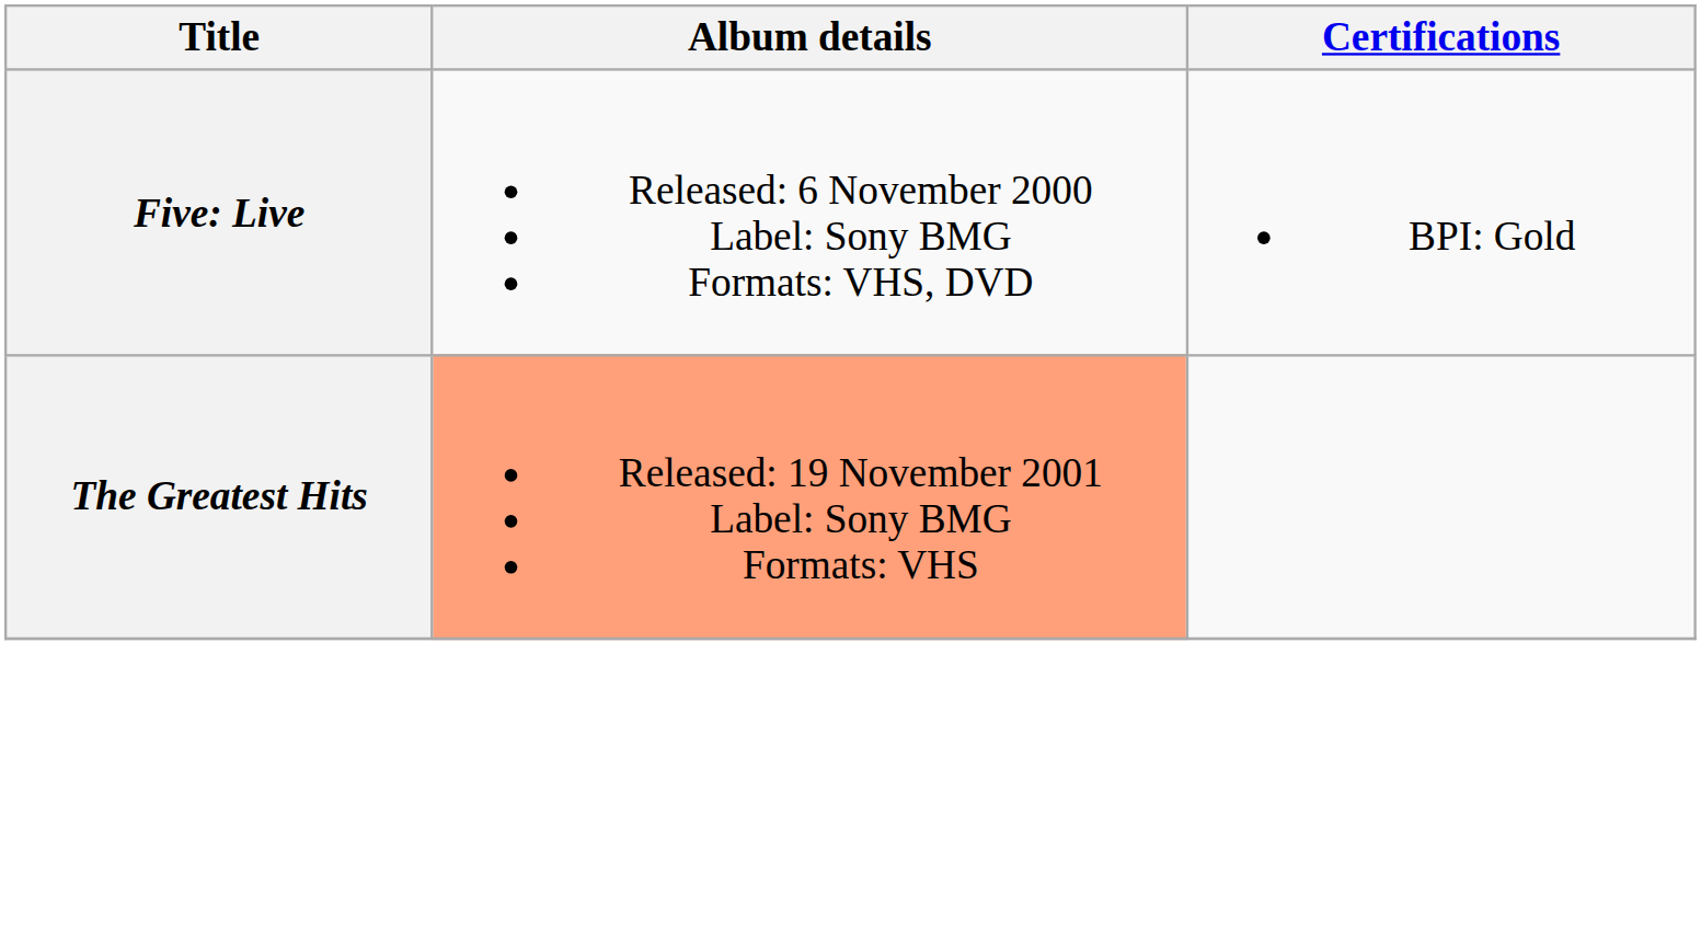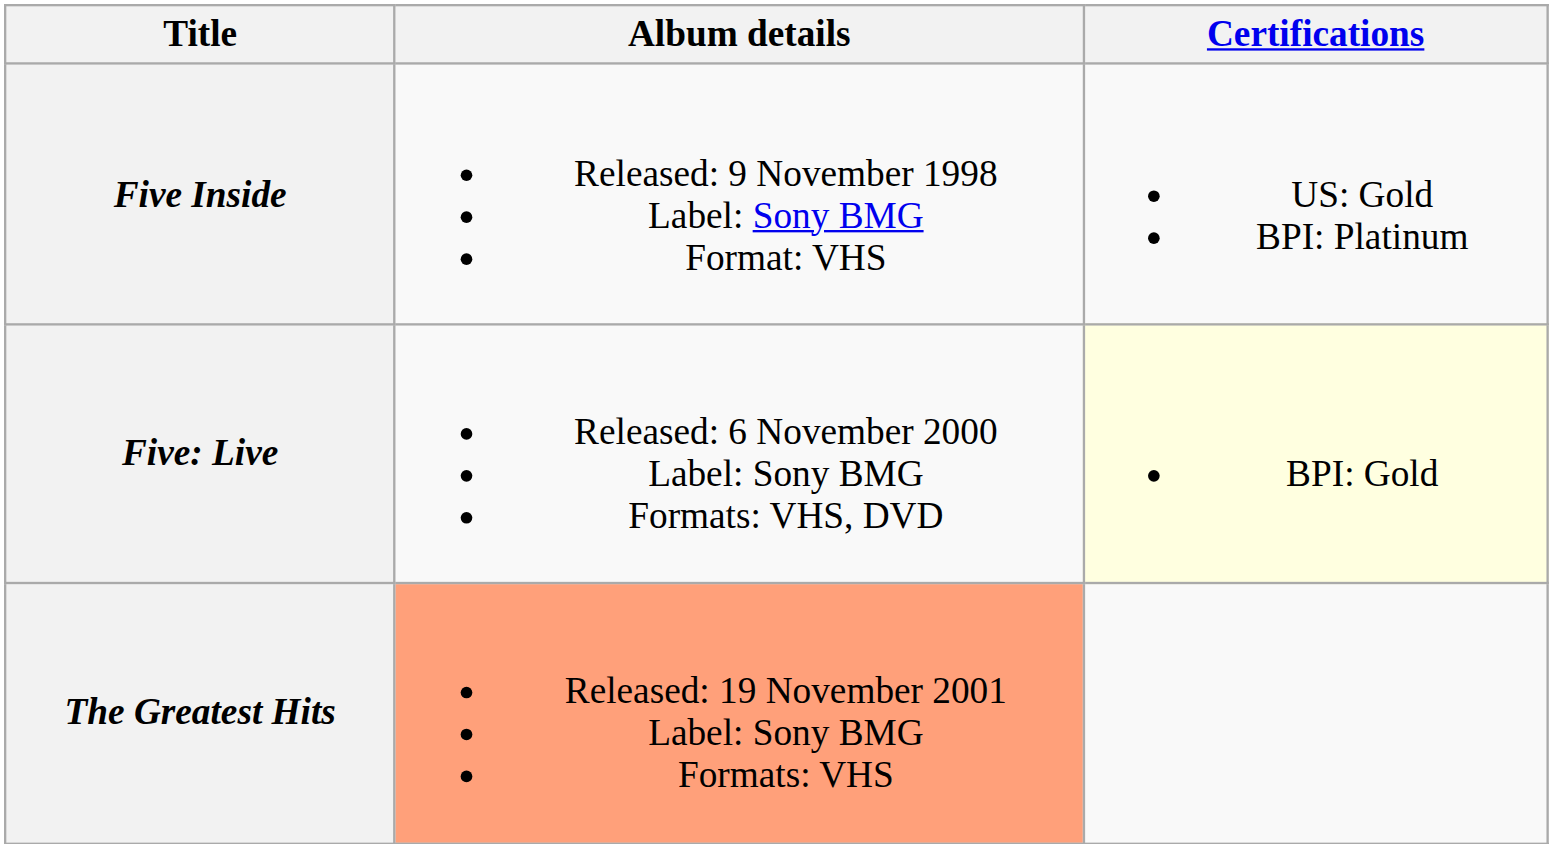+ row: Five Inside | Released: 9 November 1998 Label: Sony BMG Format: VHS | US: Gold BPI: Platinum
Five: Live | Certifications: no background -> lightyellow background
